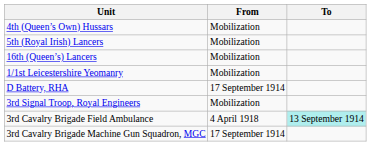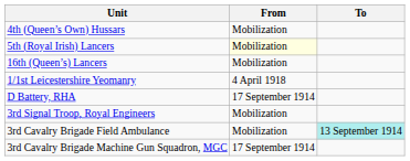5th (Royal Irish) Lancers | From: no background -> lightyellow background
1/1st Leicestershire Yeomanry | From: Mobilization -> 4 April 1918
3rd Cavalry Brigade Field Ambulance | From: 4 April 1918 -> Mobilization
